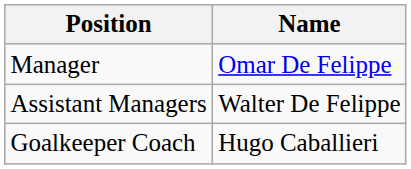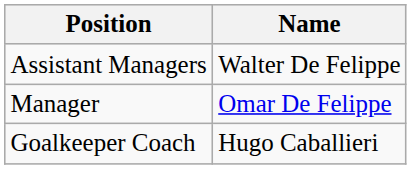rows swapped: Manager <-> Assistant Managers
